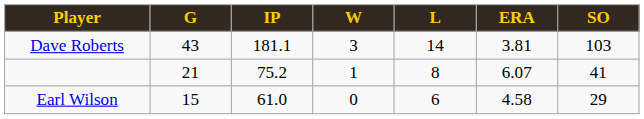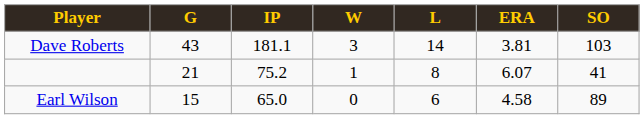Earl Wilson | IP: 61.0 -> 65.0
Earl Wilson | SO: 29 -> 89
